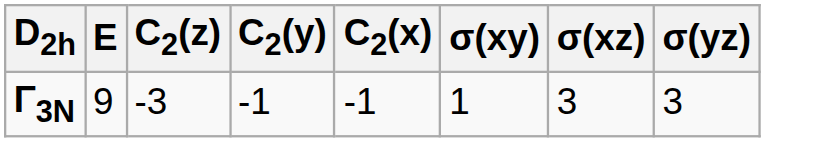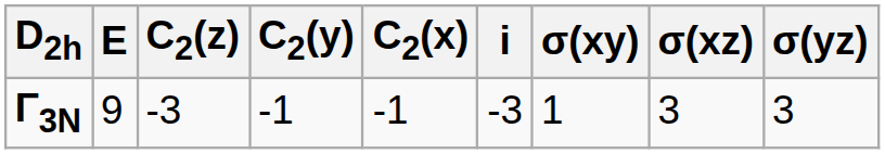+ column: i | -3
